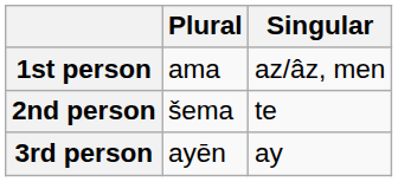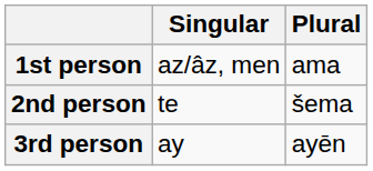columns swapped: Singular <-> Plural
